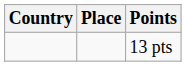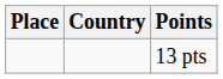columns swapped: Place <-> Country
